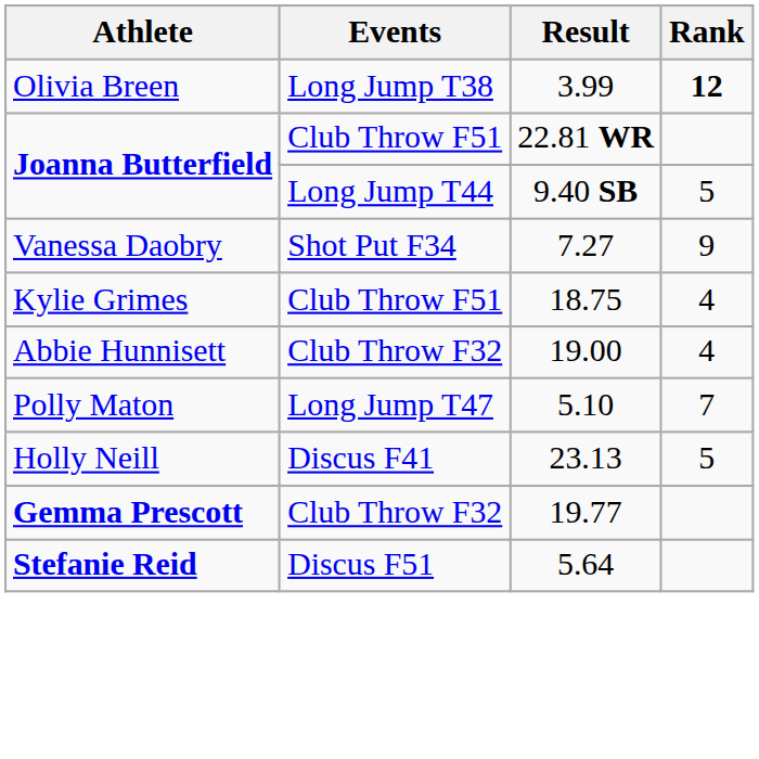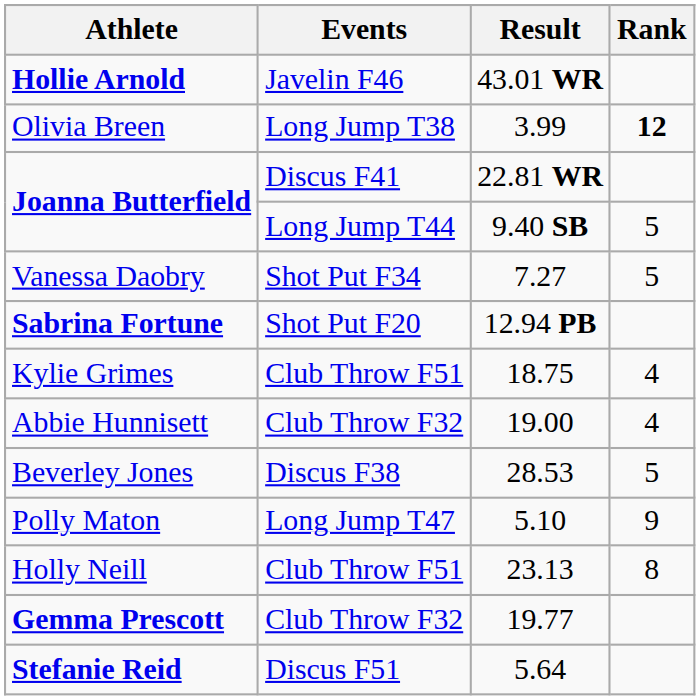+ row: Hollie Arnold | Javelin F46 | 43.01 WR
Joanna Butterfield / 22.81 WR | Events: Club Throw F51 -> Discus F41
Vanessa Daobry | Rank: 9 -> 5
+ row: Sabrina Fortune | Shot Put F20 | 12.94 PB
+ row: Beverley Jones | Discus F38 | 28.53 | 5
Polly Maton | Rank: 7 -> 9
Holly Neill | Events: Discus F41 -> Club Throw F51
Holly Neill | Rank: 5 -> 8
